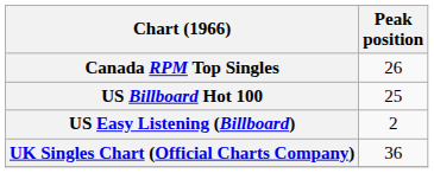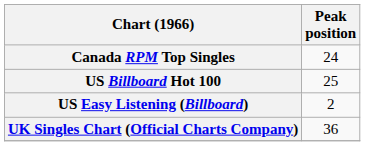Canada RPM Top Singles | Peak position: 26 -> 24
